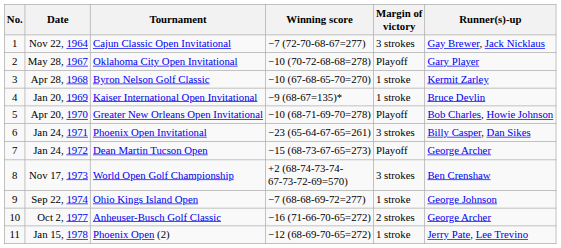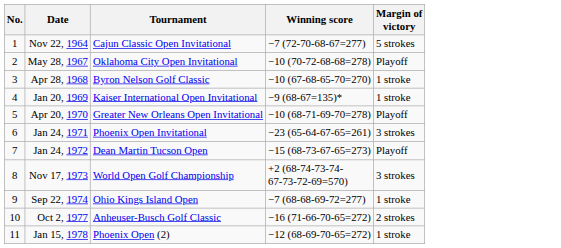- column: Runner(s)-up | Gay Brewer, Jack Nicklaus | Gary Player | Kermit Zarley | Bruce Devlin | Bob Charles, Howie Johnson | Billy Casper, Dan Sikes | George Archer | Ben Crenshaw | George Johnson | George Archer | Jerry Pate, Lee Trevino
Nov 22, 1964 | Margin of victory: 3 strokes -> 5 strokes
